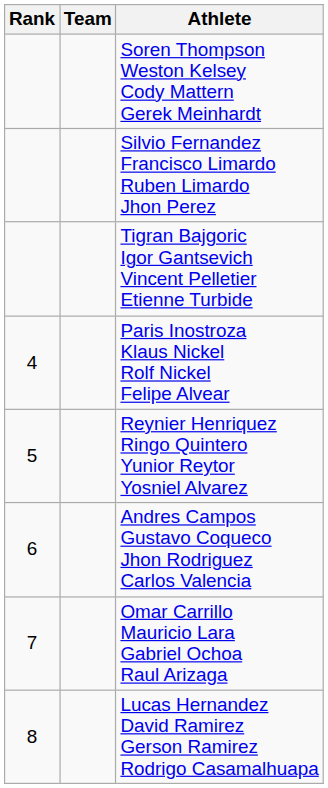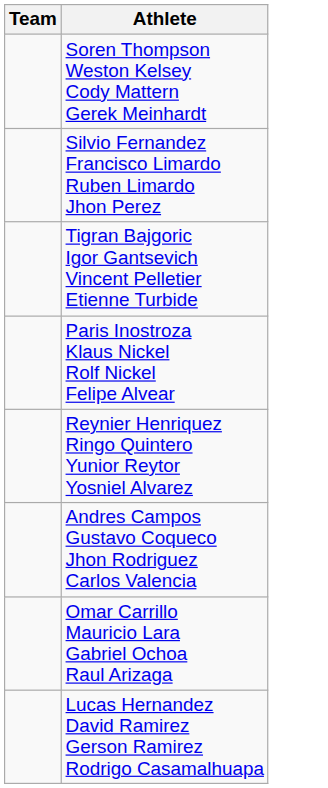- column: Rank | 4 | 5 | 6 | 7 | 8
